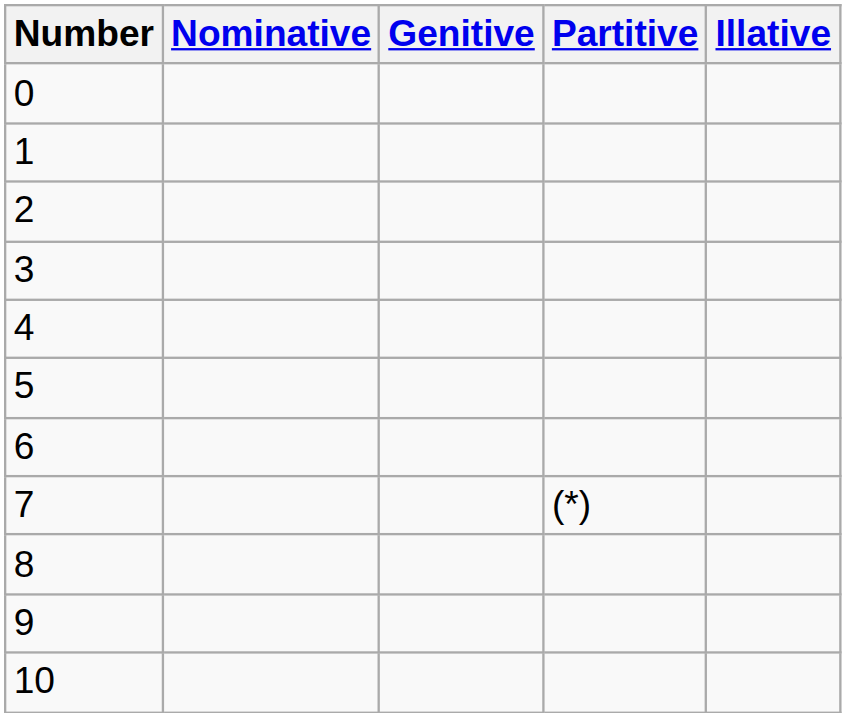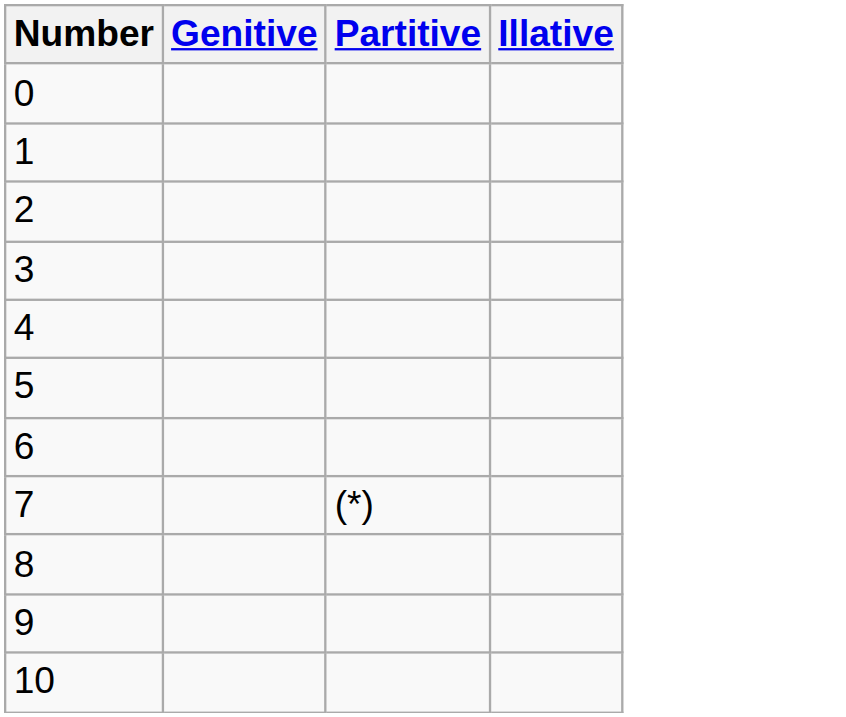- column: Nominative
